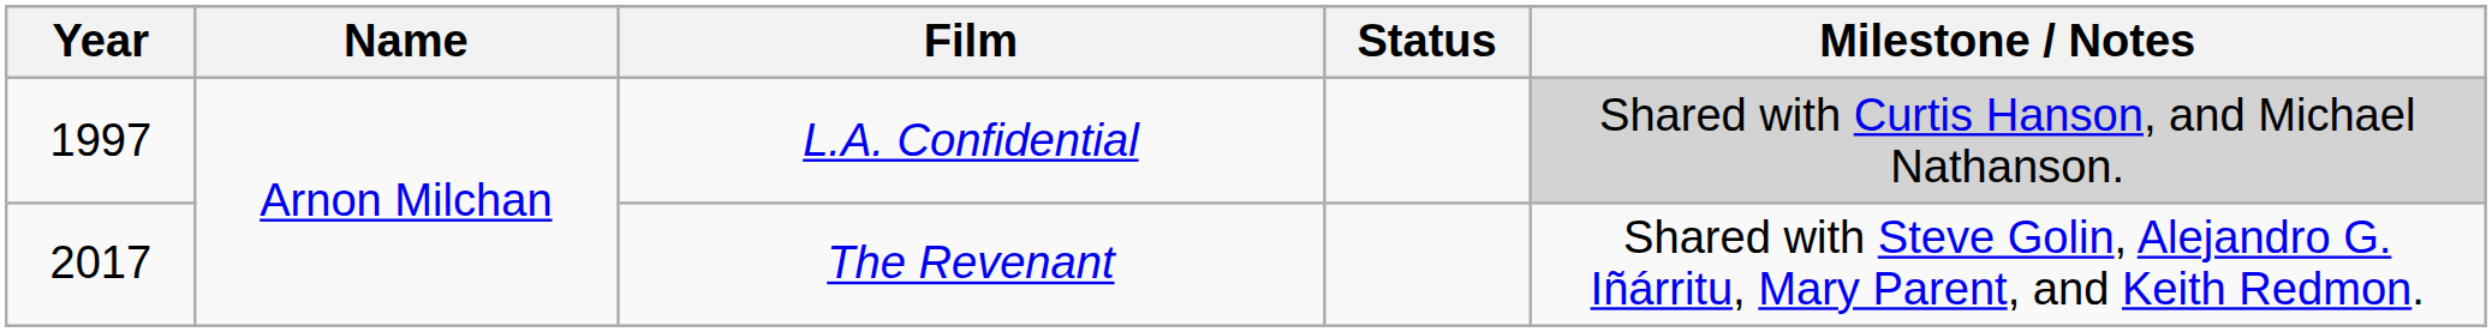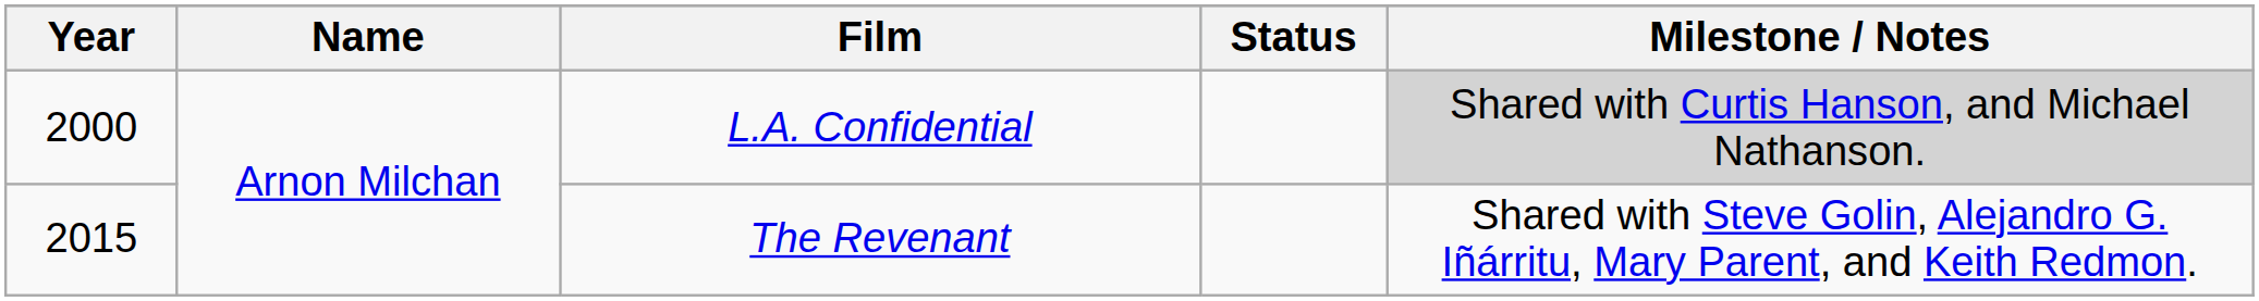L.A. Confidential | Year: 1997 -> 2000
The Revenant | Year: 2017 -> 2015
